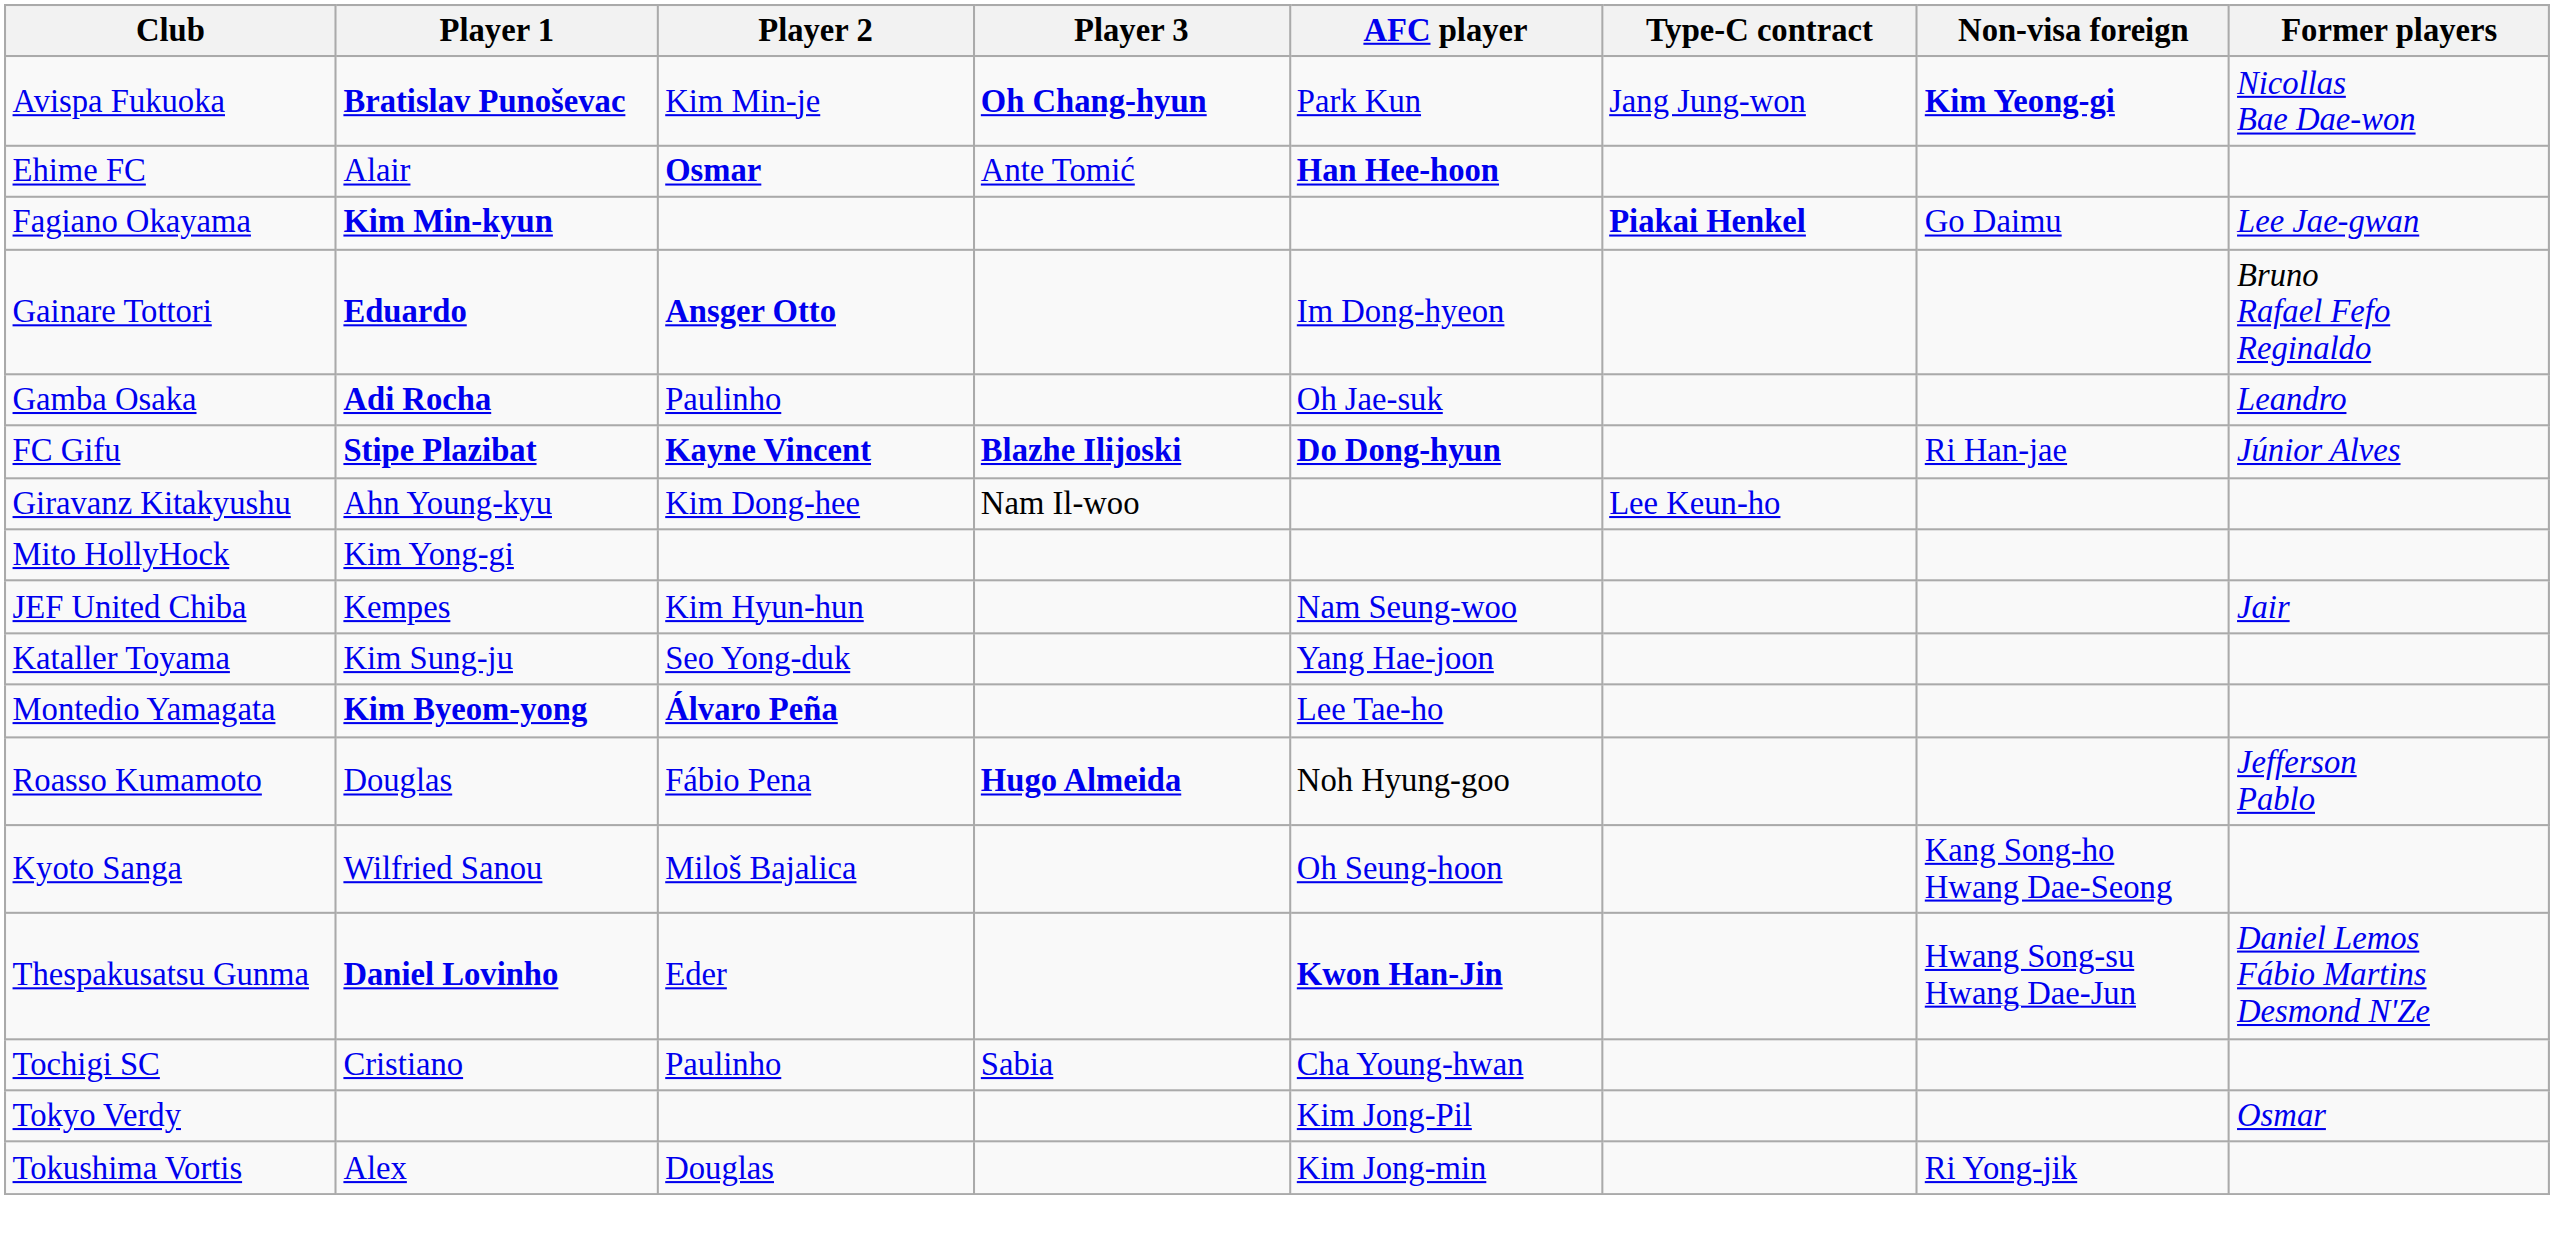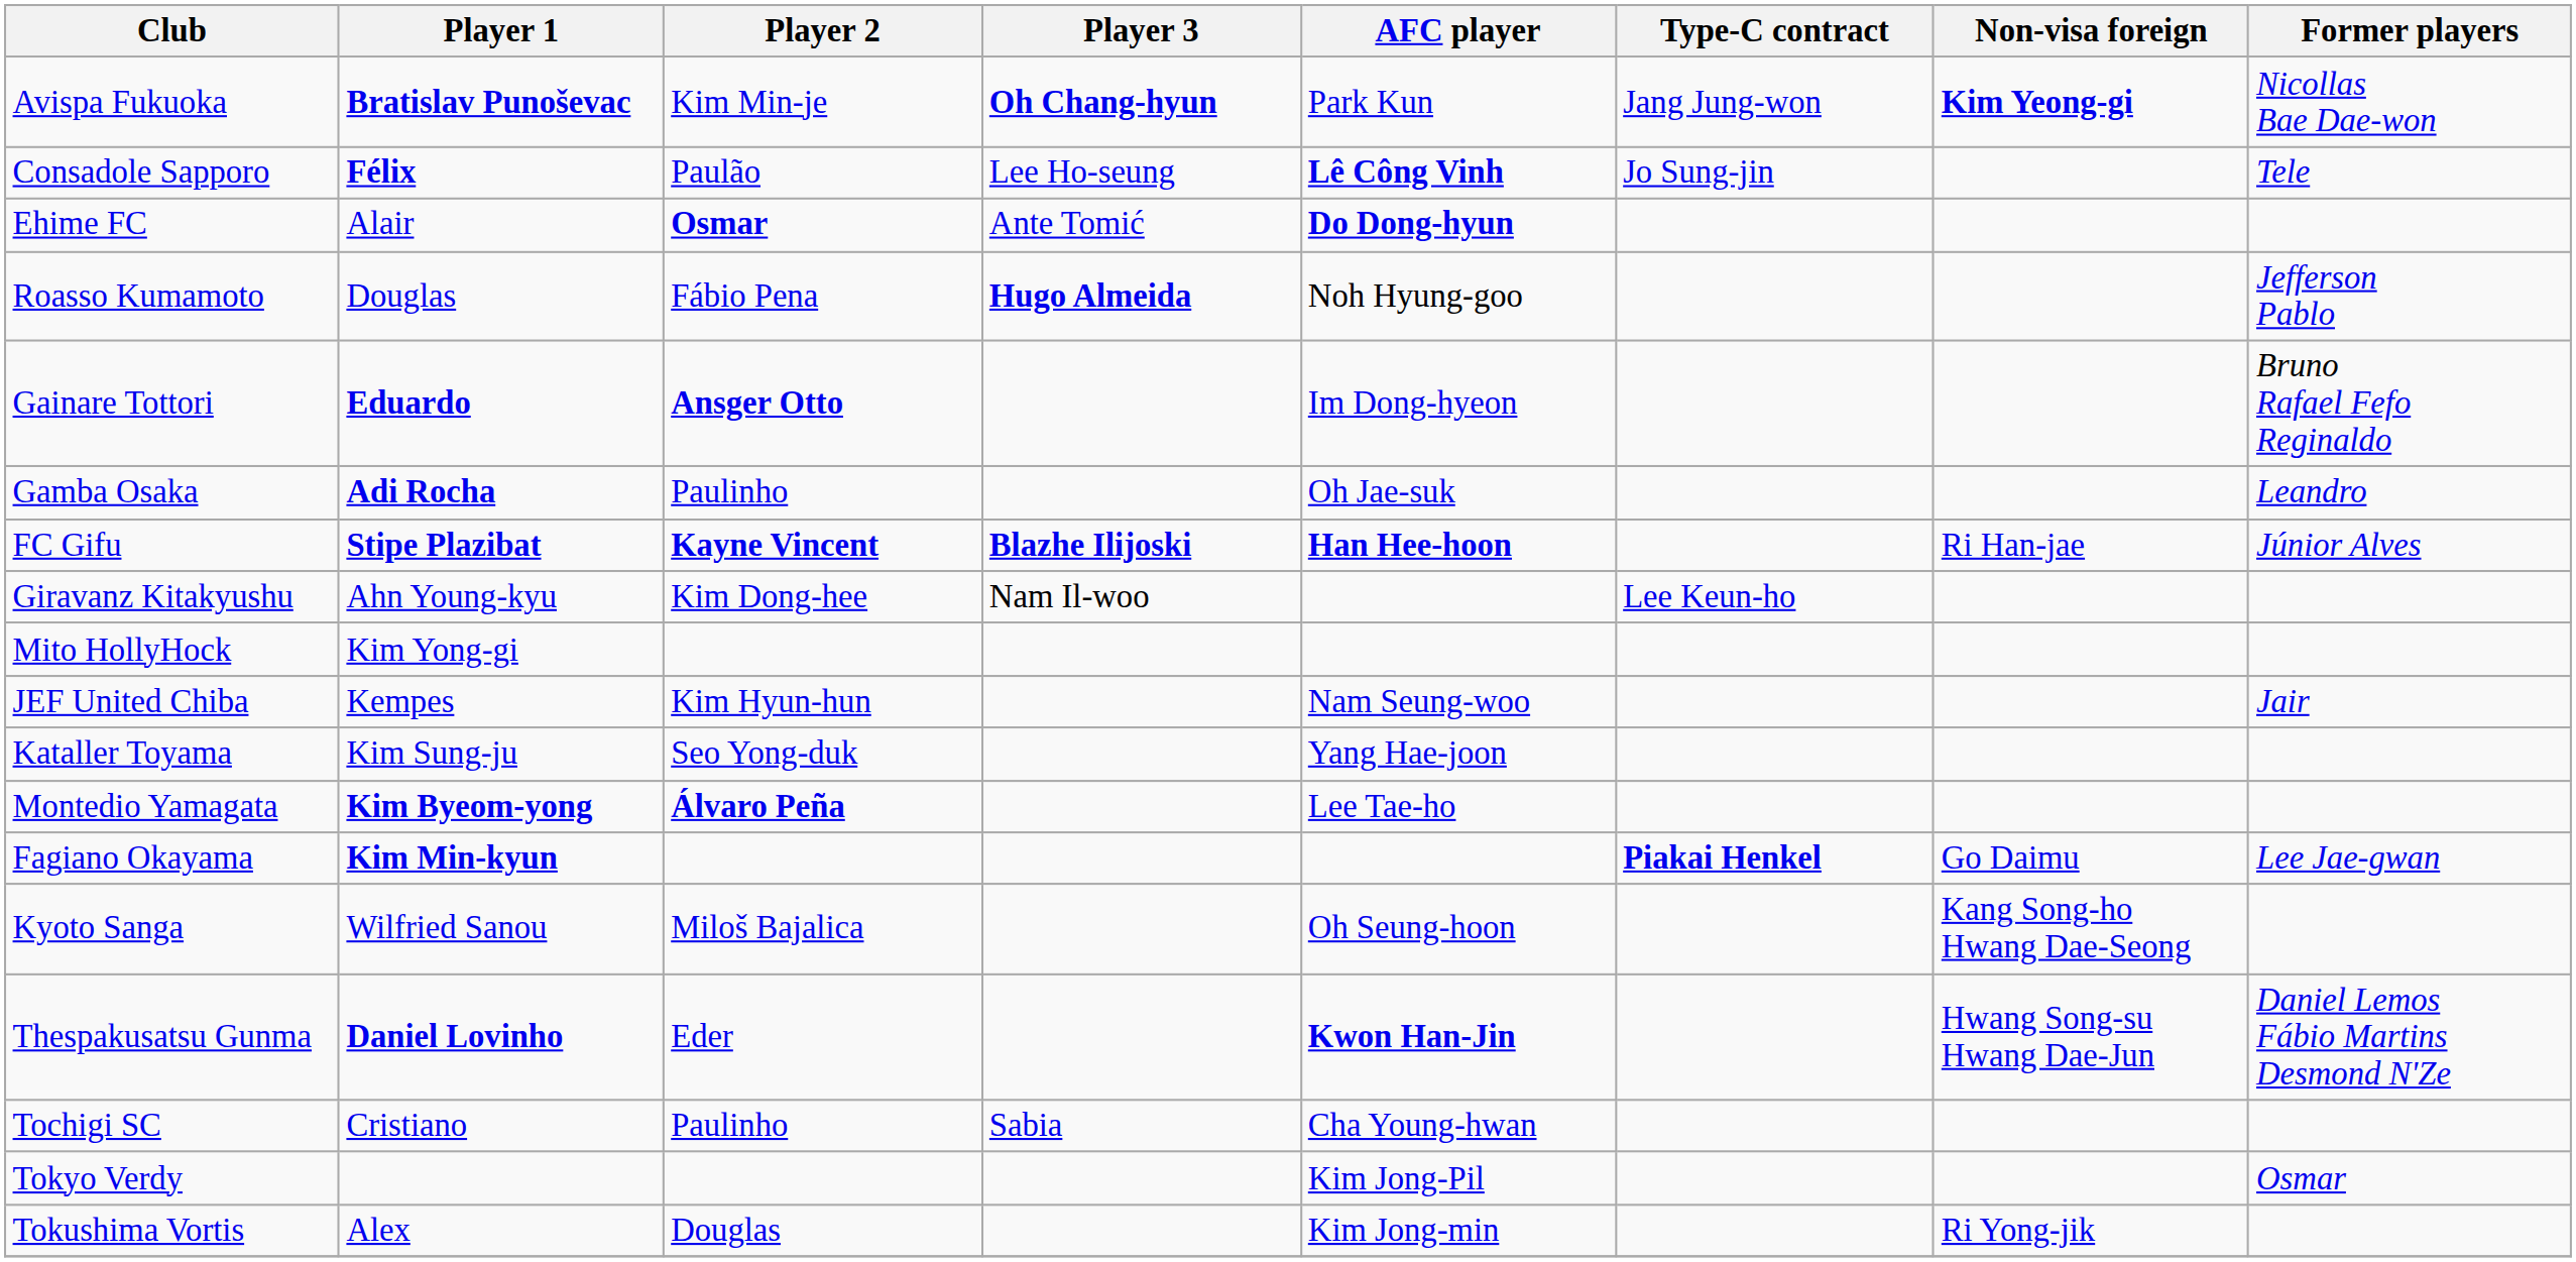+ row: Consadole Sapporo | Félix | Paulão | Lee Ho-seung | Lê Công Vinh | Jo Sung-jin | Tele
Ehime FC | AFC player: Han Hee-hoon -> Do Dong-hyun
rows swapped: Fagiano Okayama <-> Roasso Kumamoto
FC Gifu | AFC player: Do Dong-hyun -> Han Hee-hoon
